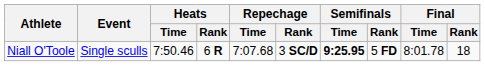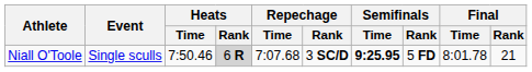Niall O'Toole | Heats / Rank: no background -> lightgrey background
Niall O'Toole | Final / Rank: 18 -> 21
